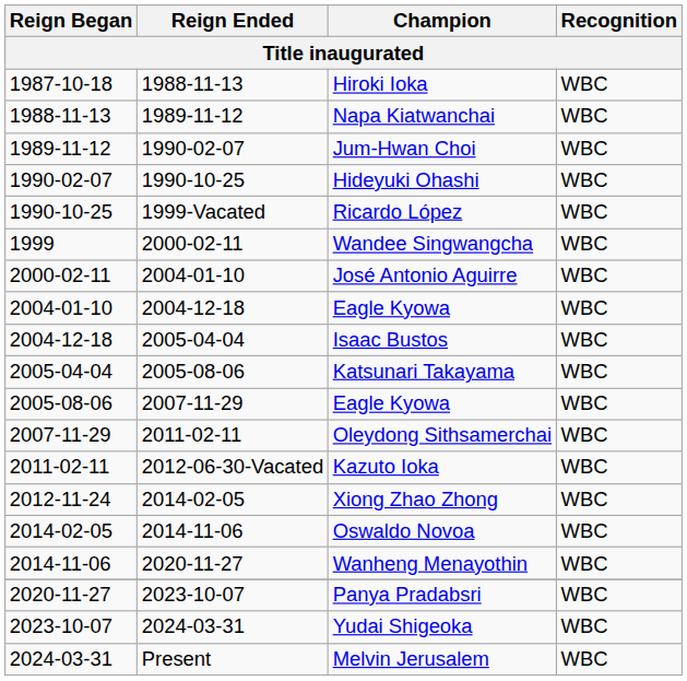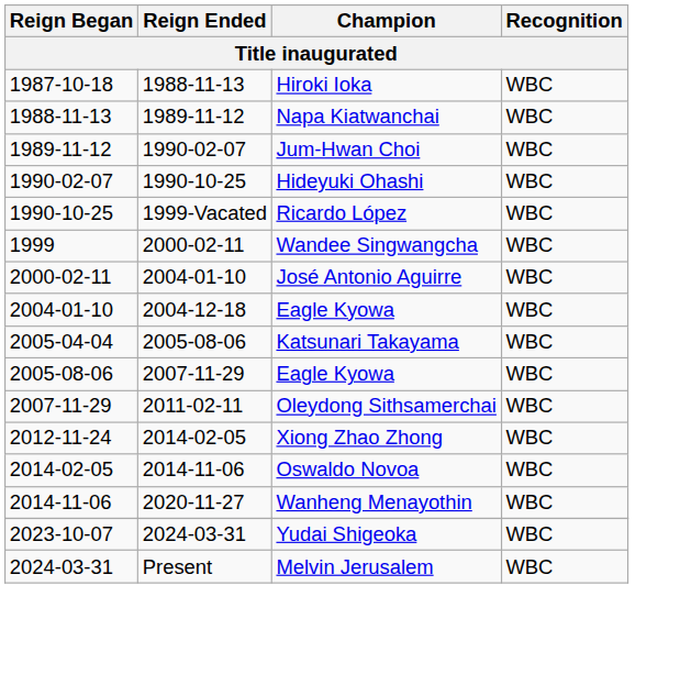- row: 2004-12-18 | 2005-04-04 | Isaac Bustos | WBC
- row: 2011-02-11 | 2012-06-30-Vacated | Kazuto Ioka | WBC
- row: 2020-11-27 | 2023-10-07 | Panya Pradabsri | WBC
